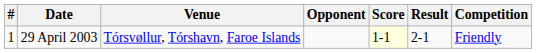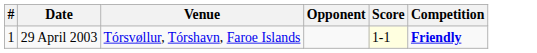- column: Result | 2-1
29 April 2003 | Competition: normal -> bold
